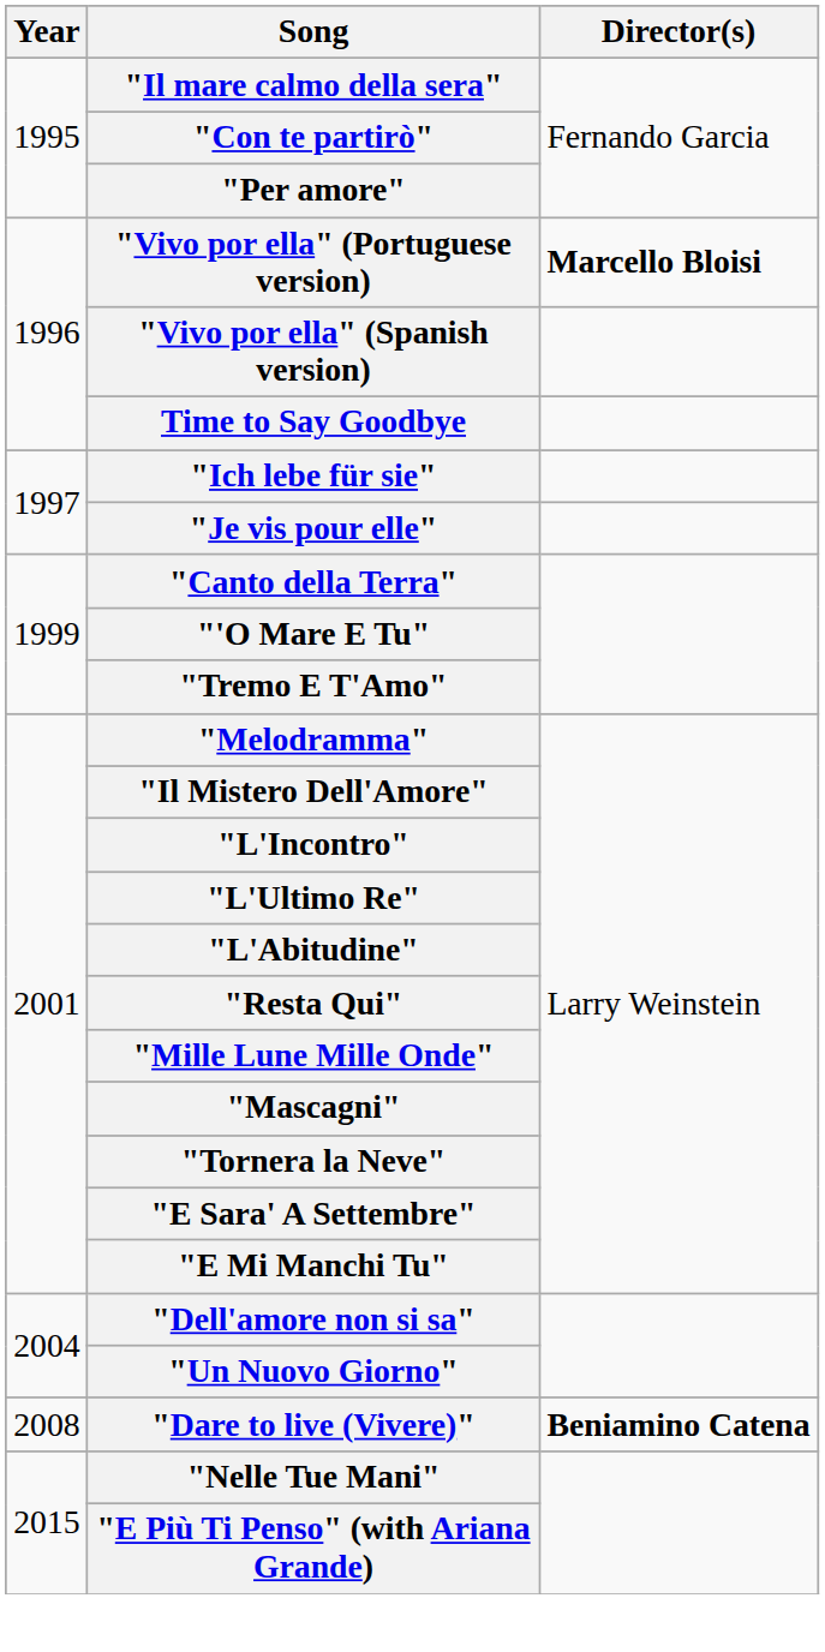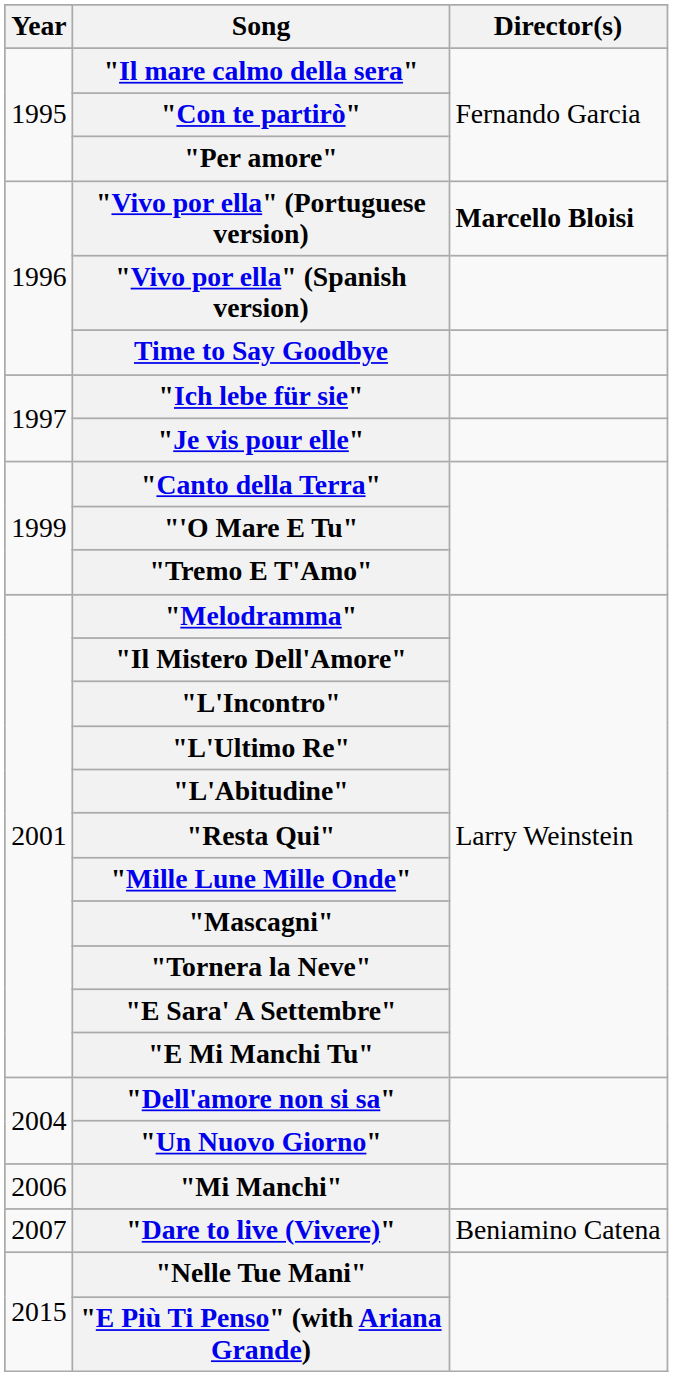+ row: 2006 | "Mi Manchi"
"Dare to live (Vivere)" | Year: 2008 -> 2007
"Dare to live (Vivere)" | Director(s): bold -> normal
